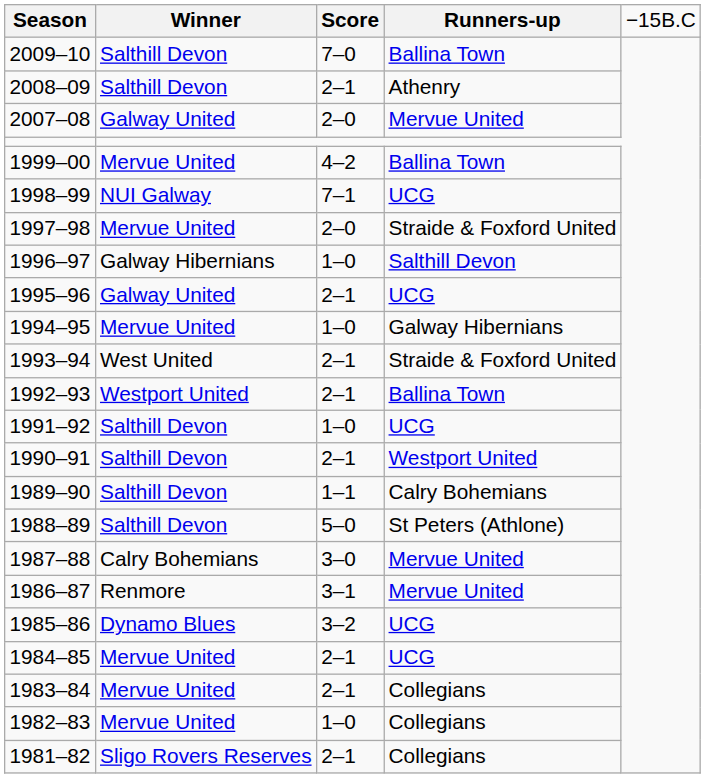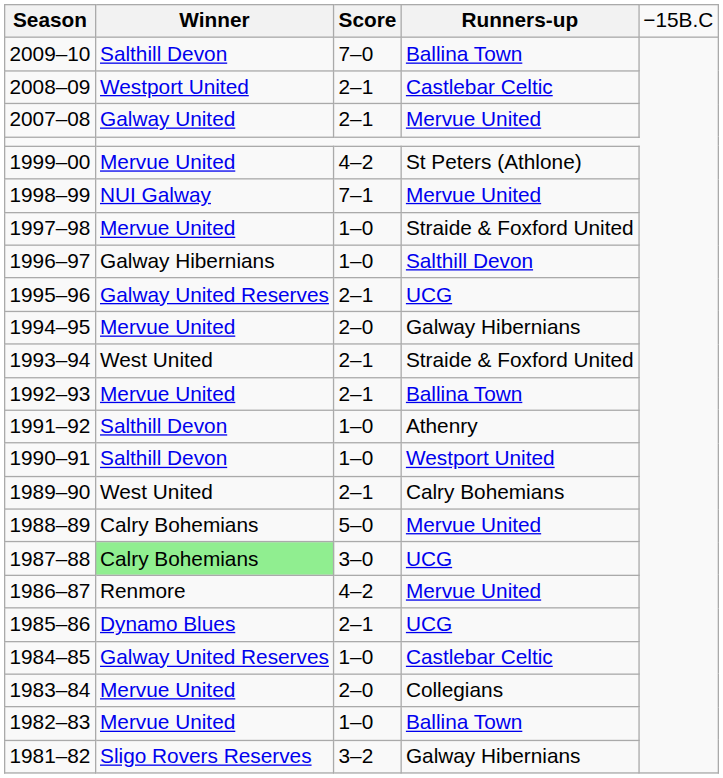2008–09 | column 2: Salthill Devon -> Westport United
2008–09 | column 4: Athenry -> Castlebar Celtic
2007–08 | column 3: 2–0 -> 2–1
1999–00 | column 4: Ballina Town -> St Peters (Athlone)
1998–99 | column 4: UCG -> Mervue United
1997–98 | column 3: 2–0 -> 1–0
1995–96 | column 2: Galway United -> Galway United Reserves
1994–95 | column 3: 1–0 -> 2–0
1992–93 | column 2: Westport United -> Mervue United
1991–92 | column 4: UCG -> Athenry
1990–91 | column 3: 2–1 -> 1–0
1989–90 | column 2: Salthill Devon -> West United
1989–90 | column 3: 1–1 -> 2–1
1988–89 | column 2: Salthill Devon -> Calry Bohemians
1988–89 | column 4: St Peters (Athlone) -> Mervue United
1987–88 | column 2: no background -> lightgreen background
1987–88 | column 4: Mervue United -> UCG
1986–87 | column 3: 3–1 -> 4–2
1985–86 | column 3: 3–2 -> 2–1
1984–85 | column 2: Mervue United -> Galway United Reserves
1984–85 | column 3: 2–1 -> 1–0
1984–85 | column 4: UCG -> Castlebar Celtic
1983–84 | column 3: 2–1 -> 2–0
1982–83 | column 4: Collegians -> Ballina Town
1981–82 | column 3: 2–1 -> 3–2
1981–82 | column 4: Collegians -> Galway Hibernians
